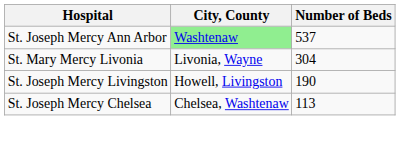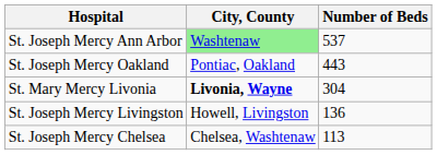+ row: St. Joseph Mercy Oakland | Pontiac, Oakland | 443
St. Mary Mercy Livonia | City, County: normal -> bold
St. Joseph Mercy Livingston | Number of Beds: 190 -> 136
